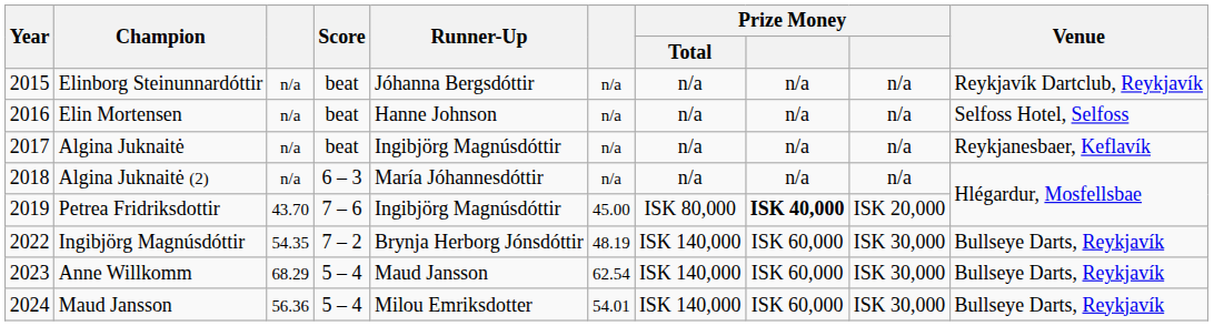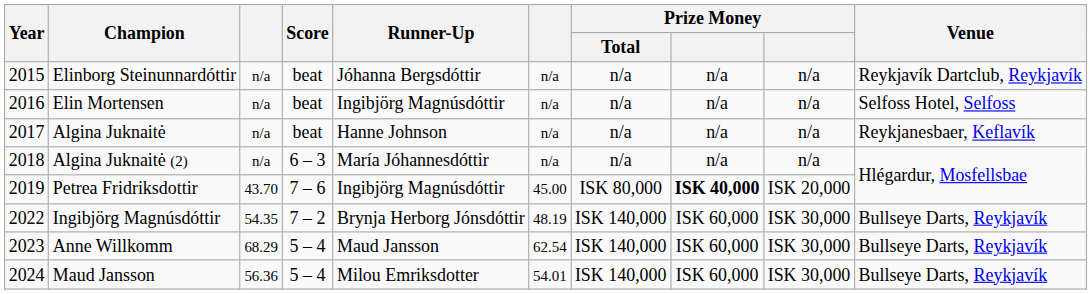Elin Mortensen | Runner-Up: Hanne Johnson -> Ingibjörg Magnúsdóttir
Algina Juknaitė | Runner-Up: Ingibjörg Magnúsdóttir -> Hanne Johnson
